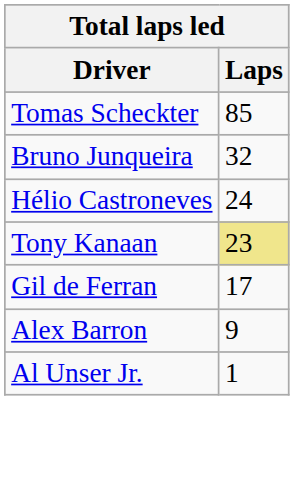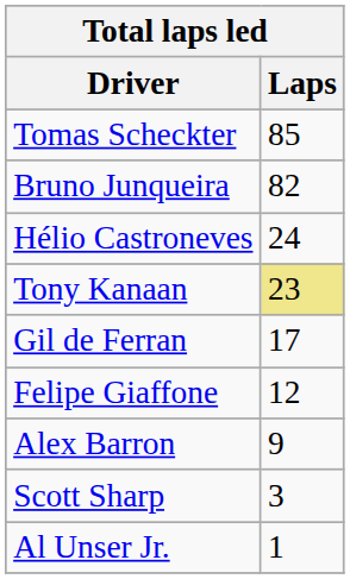Bruno Junqueira | Laps: 32 -> 82
+ row: Felipe Giaffone | 12
+ row: Scott Sharp | 3
